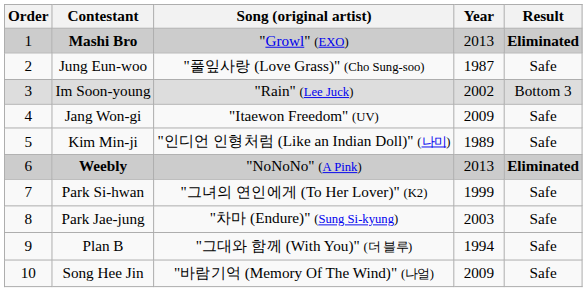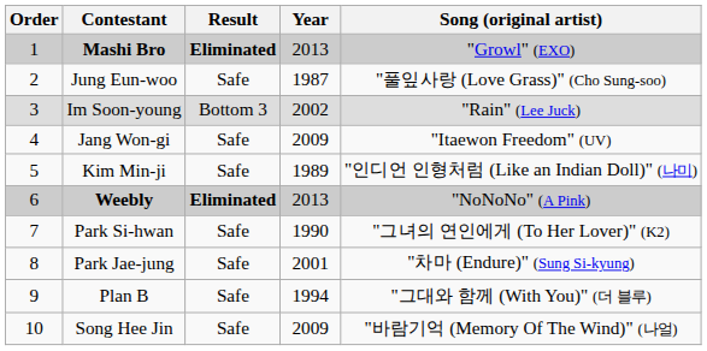columns swapped: Song (original artist) <-> Result
Park Si-hwan | Year: 1999 -> 1990
Park Jae-jung | Year: 2003 -> 2001
